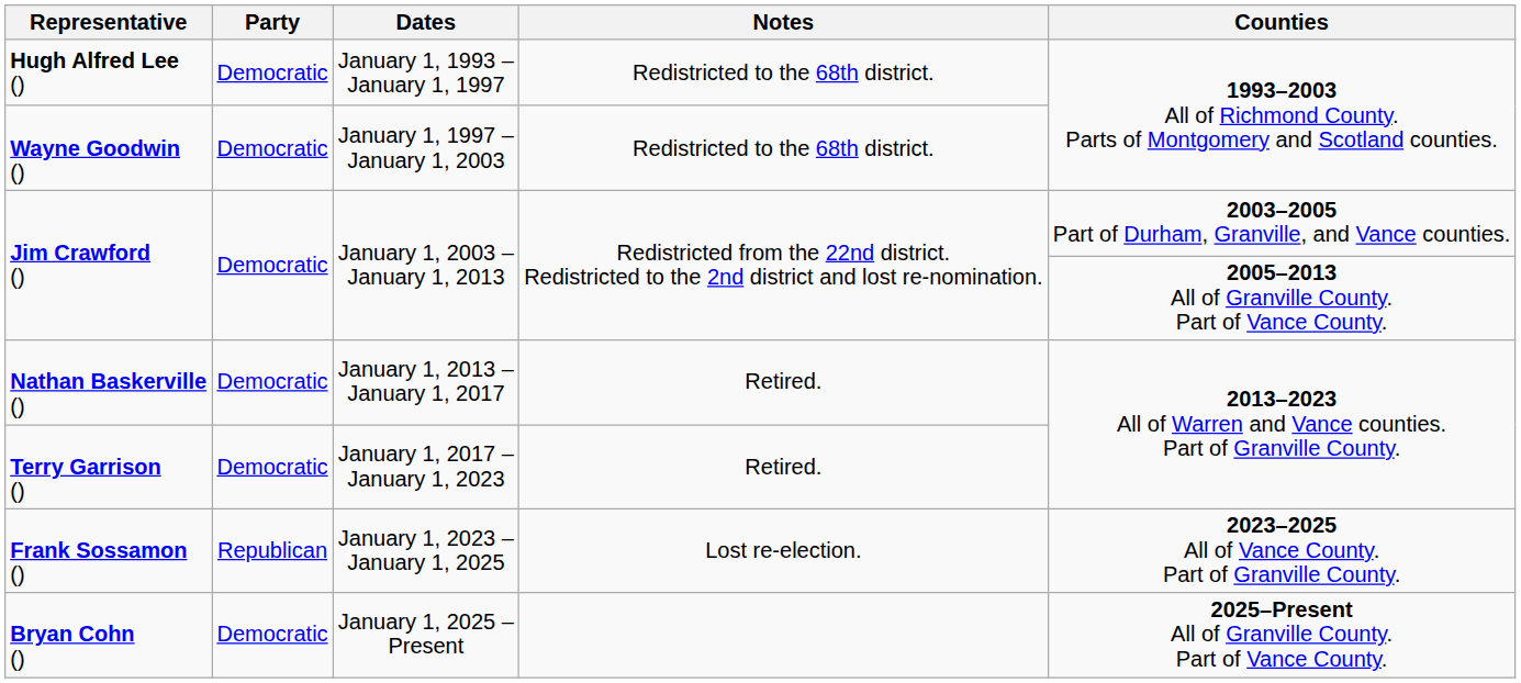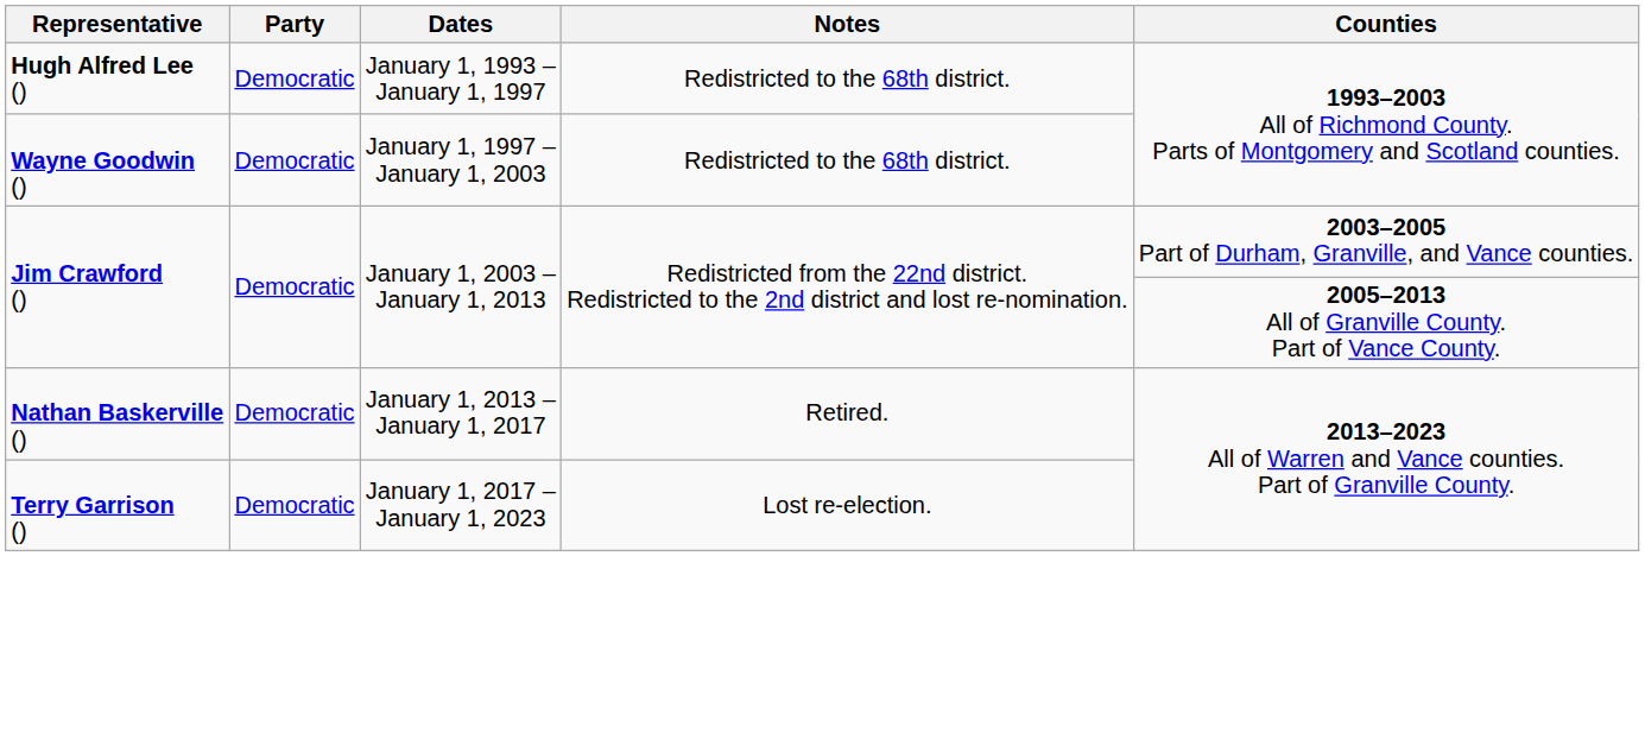Terry Garrison () | Notes: Retired. -> Lost re-election.
- row: Frank Sossamon () | Republican | January 1, 2023 – January 1, 2025 | Lost re-election. | 2023–2025 All of Vance County. Part of Granville County.
- row: Bryan Cohn () | Democratic | January 1, 2025 – Present | 2025–Present All of Granville County. Part of Vance County.
